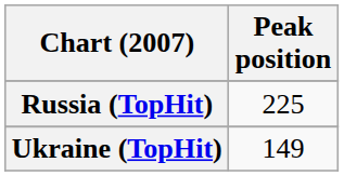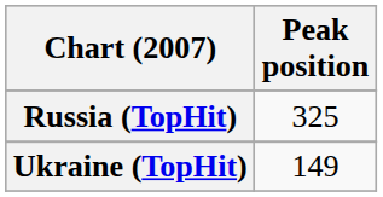Russia (TopHit) | Peak position: 225 -> 325
